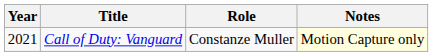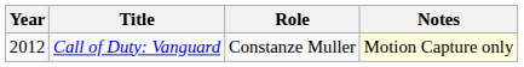Call of Duty: Vanguard | Year: 2021 -> 2012
